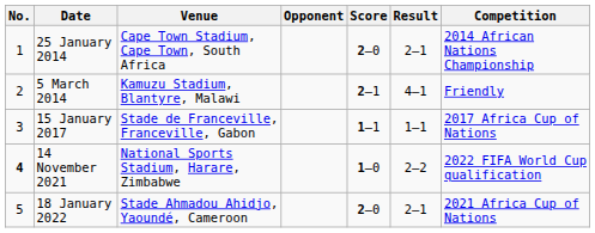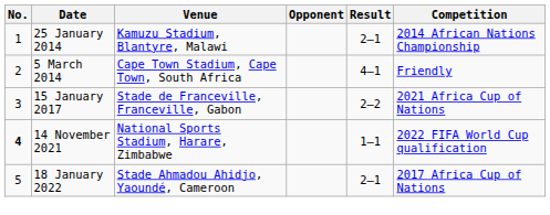- column: Score | 2–0 | 2–1 | 1–1 | 1–0 | 2–0
25 January 2014 | Venue: Cape Town Stadium, Cape Town, South Africa -> Kamuzu Stadium, Blantyre, Malawi
5 March 2014 | Venue: Kamuzu Stadium, Blantyre, Malawi -> Cape Town Stadium, Cape Town, South Africa
15 January 2017 | Result: 1–1 -> 2–2
15 January 2017 | Competition: 2017 Africa Cup of Nations -> 2021 Africa Cup of Nations
14 November 2021 | Result: 2–2 -> 1–1
18 January 2022 | Competition: 2021 Africa Cup of Nations -> 2017 Africa Cup of Nations
